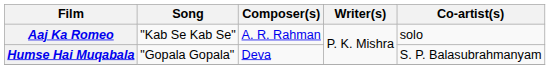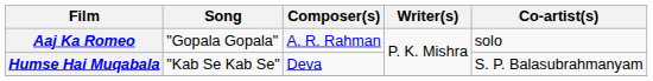Aaj Ka Romeo | Song: "Kab Se Kab Se" -> "Gopala Gopala"
Humse Hai Muqabala | Song: "Gopala Gopala" -> "Kab Se Kab Se"
